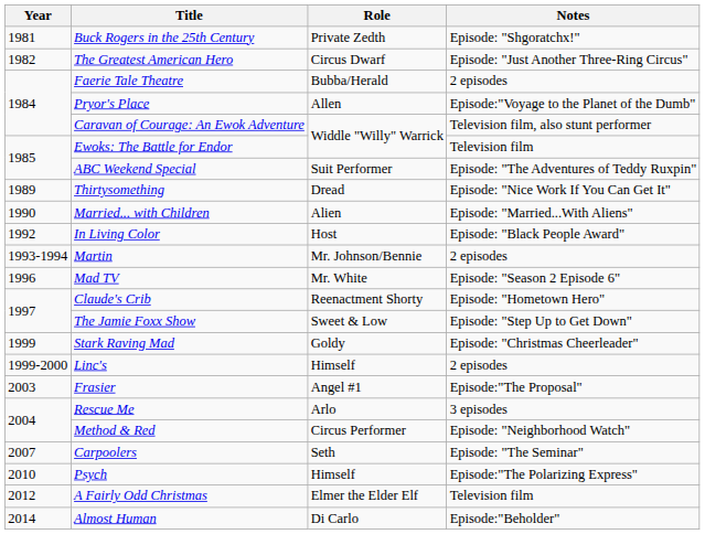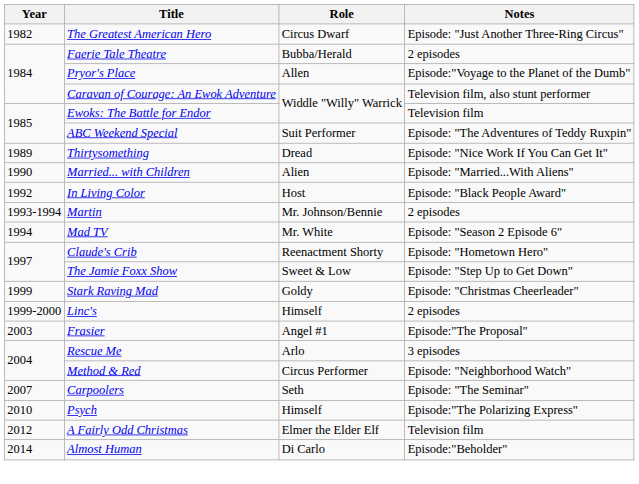- row: 1981 | Buck Rogers in the 25th Century | Private Zedth | Episode: "Shgoratchx!"
Mad TV | Year: 1996 -> 1994
